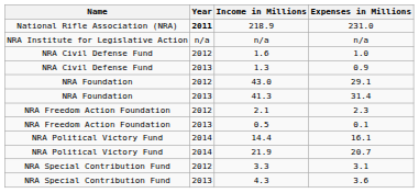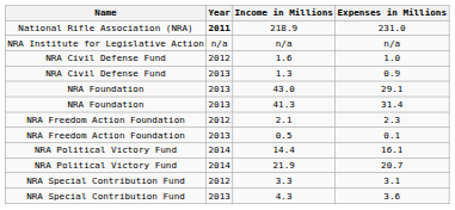43.0 | Year: 2012 -> 2013
